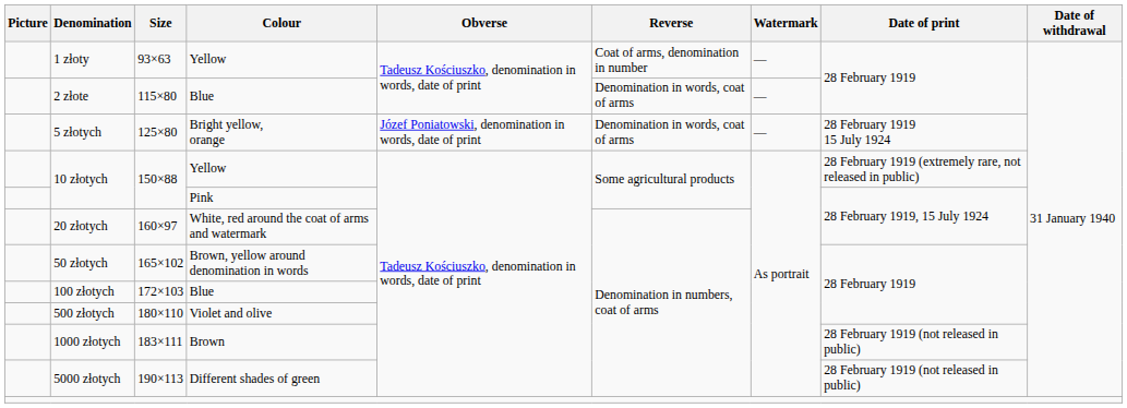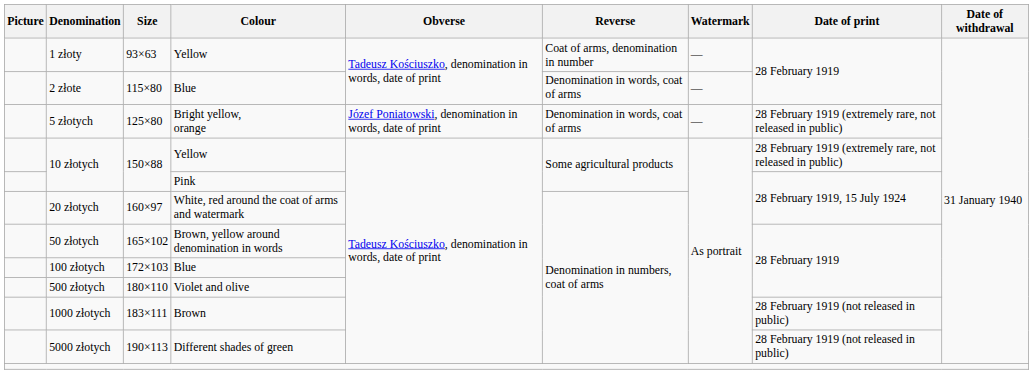5 złotych | Date of print: 28 February 1919 15 July 1924 -> 28 February 1919 (extremely rare, not released in public)
